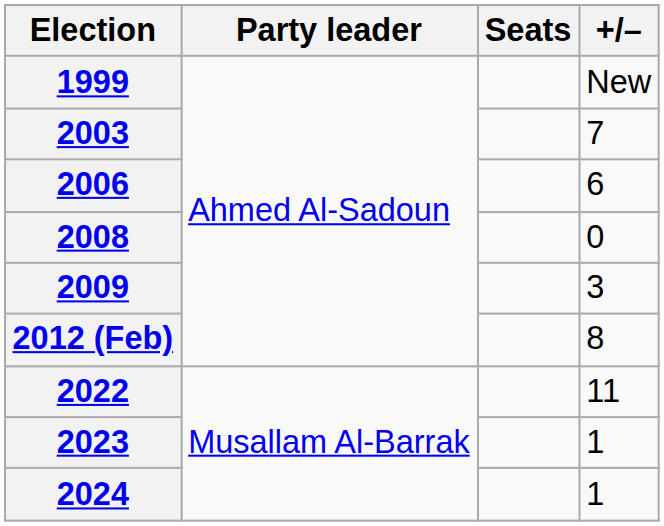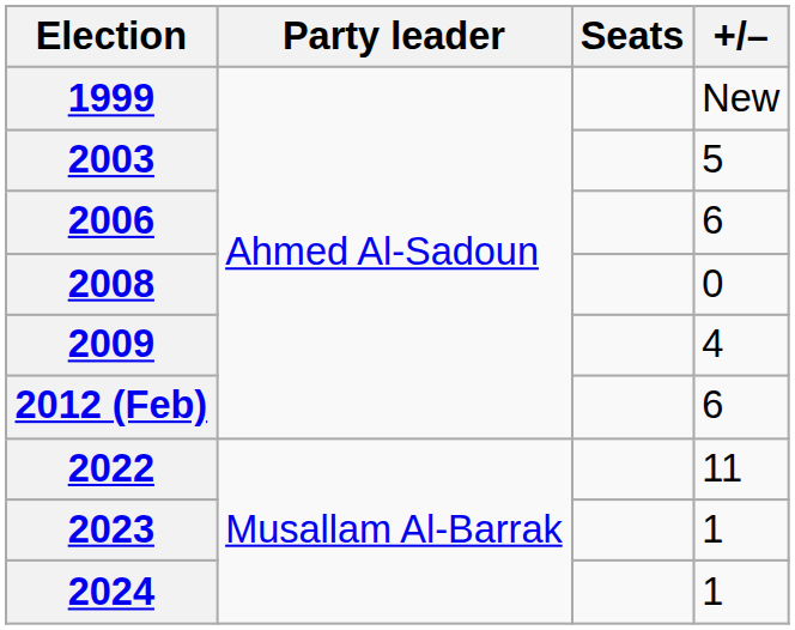2003 | +/–: 7 -> 5
2009 | +/–: 3 -> 4
2012 (Feb) | +/–: 8 -> 6
